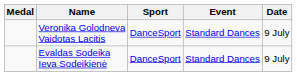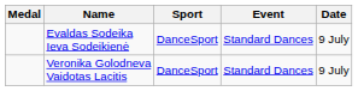rows swapped: Evaldas Sodeika Ieva Sodeikienė <-> Veronika Golodneva Vaidotas Lacitis
